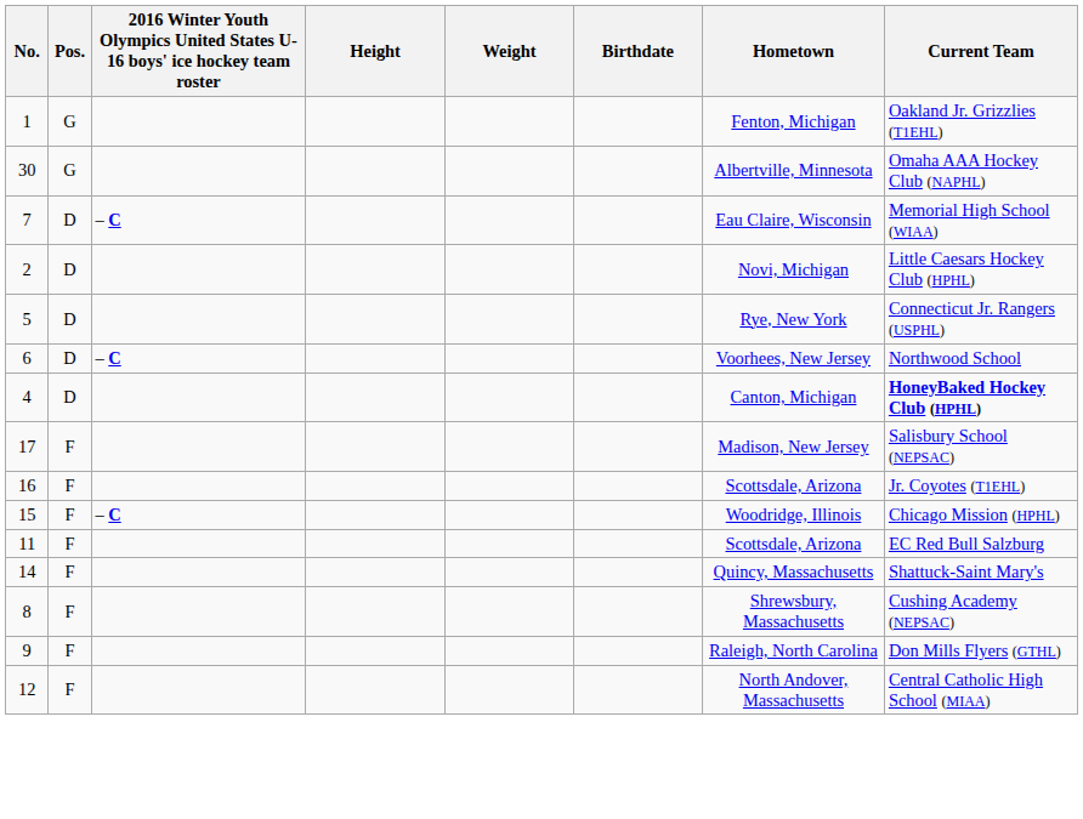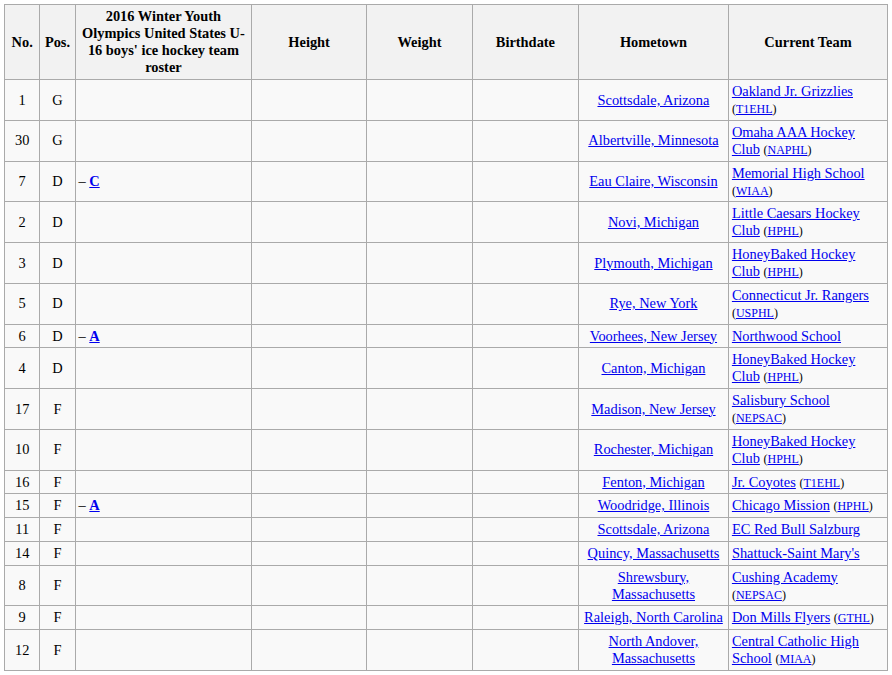1 | Hometown: Fenton, Michigan -> Scottsdale, Arizona
+ row: 3 | D | Plymouth, Michigan | HoneyBaked Hockey Club (HPHL)
6 | column 3: – C -> – A
4 | Current Team: bold -> normal
+ row: 10 | F | Rochester, Michigan | HoneyBaked Hockey Club (HPHL)
16 | Hometown: Scottsdale, Arizona -> Fenton, Michigan
15 | column 3: – C -> – A
